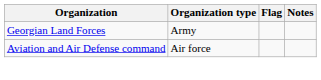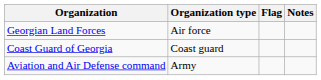Georgian Land Forces | Organization type: Army -> Air force
+ row: Coast Guard of Georgia | Coast guard
Aviation and Air Defense command | Organization type: Air force -> Army
